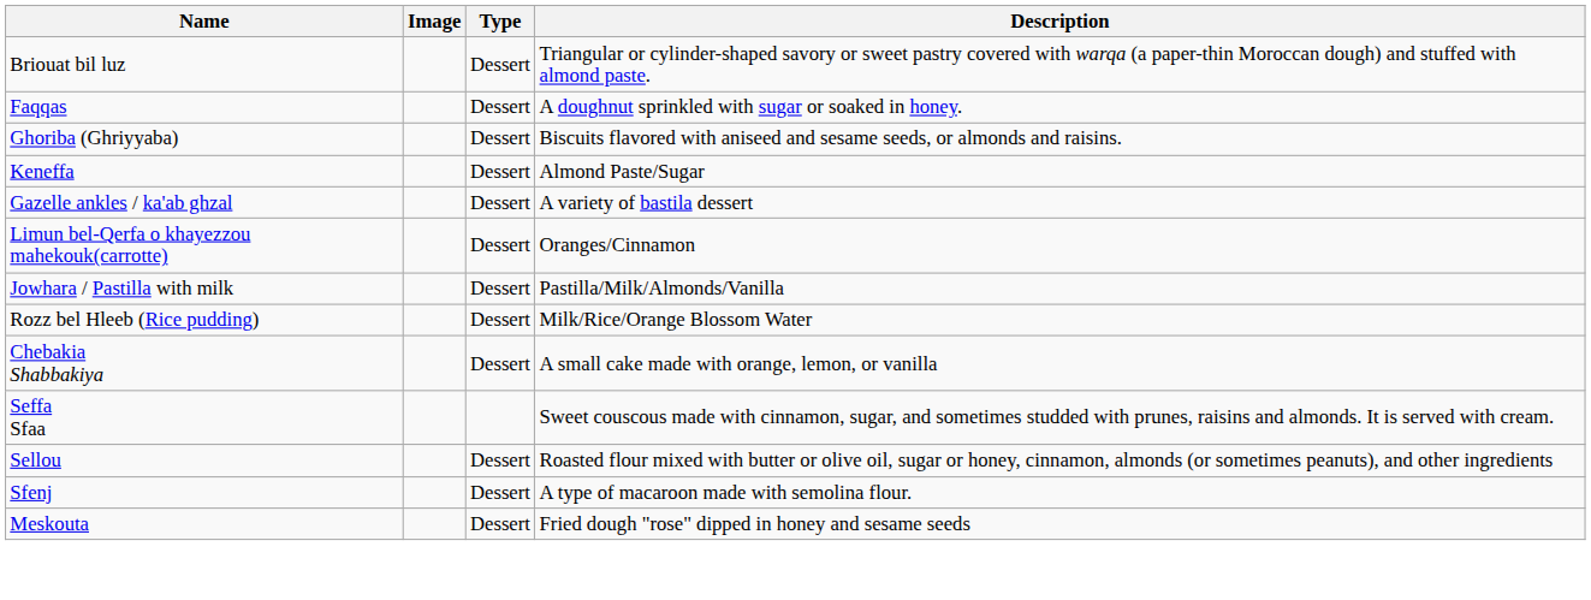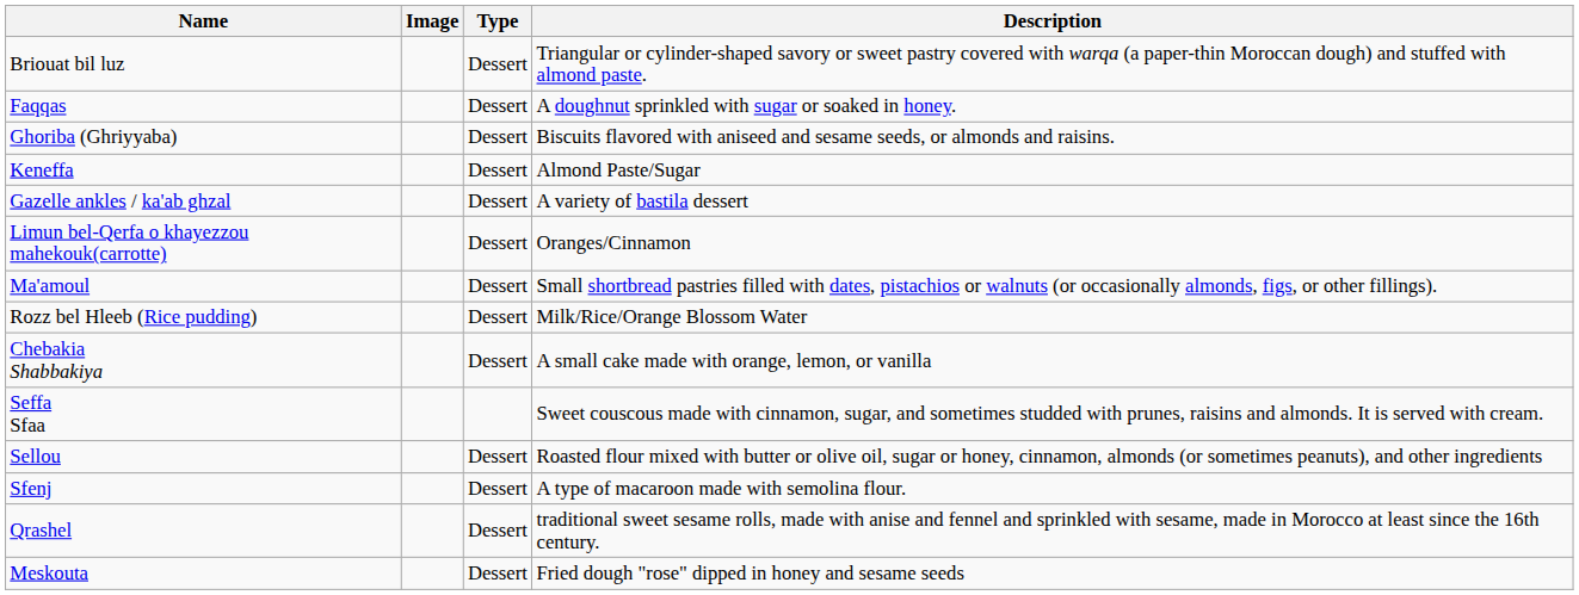+ row: Ma'amoul | Dessert | Small shortbread pastries filled with dates, pistachios or walnuts (or occasionally almonds, figs, or other fillings).
- row: Jowhara / Pastilla with milk | Dessert | Pastilla/Milk/Almonds/Vanilla
+ row: Qrashel | Dessert | traditional sweet sesame rolls, made with anise and fennel and sprinkled with sesame, made in Morocco at least since the 16th century.
